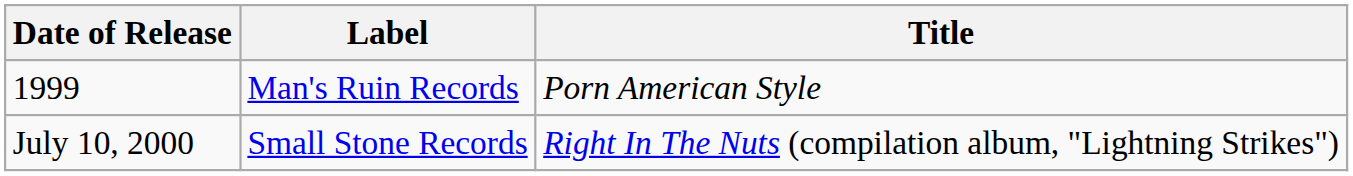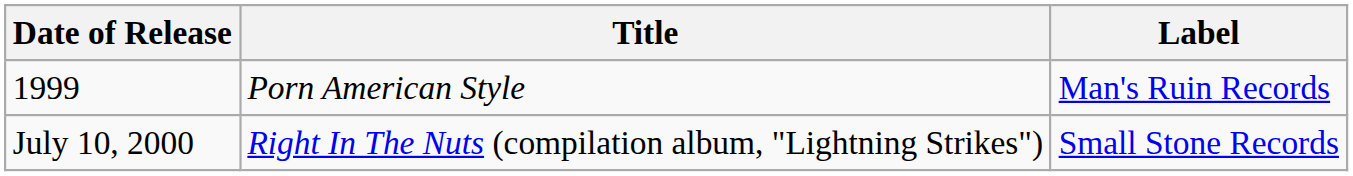columns swapped: Title <-> Label
